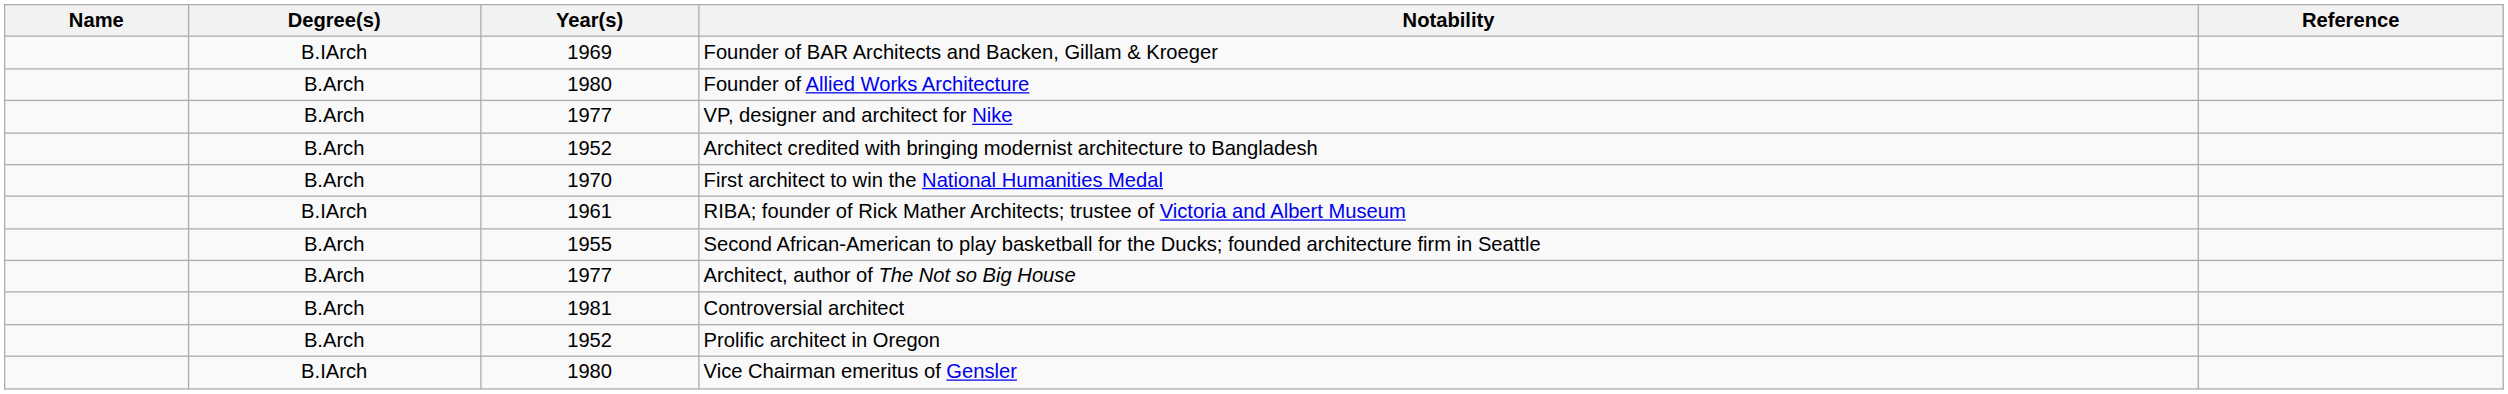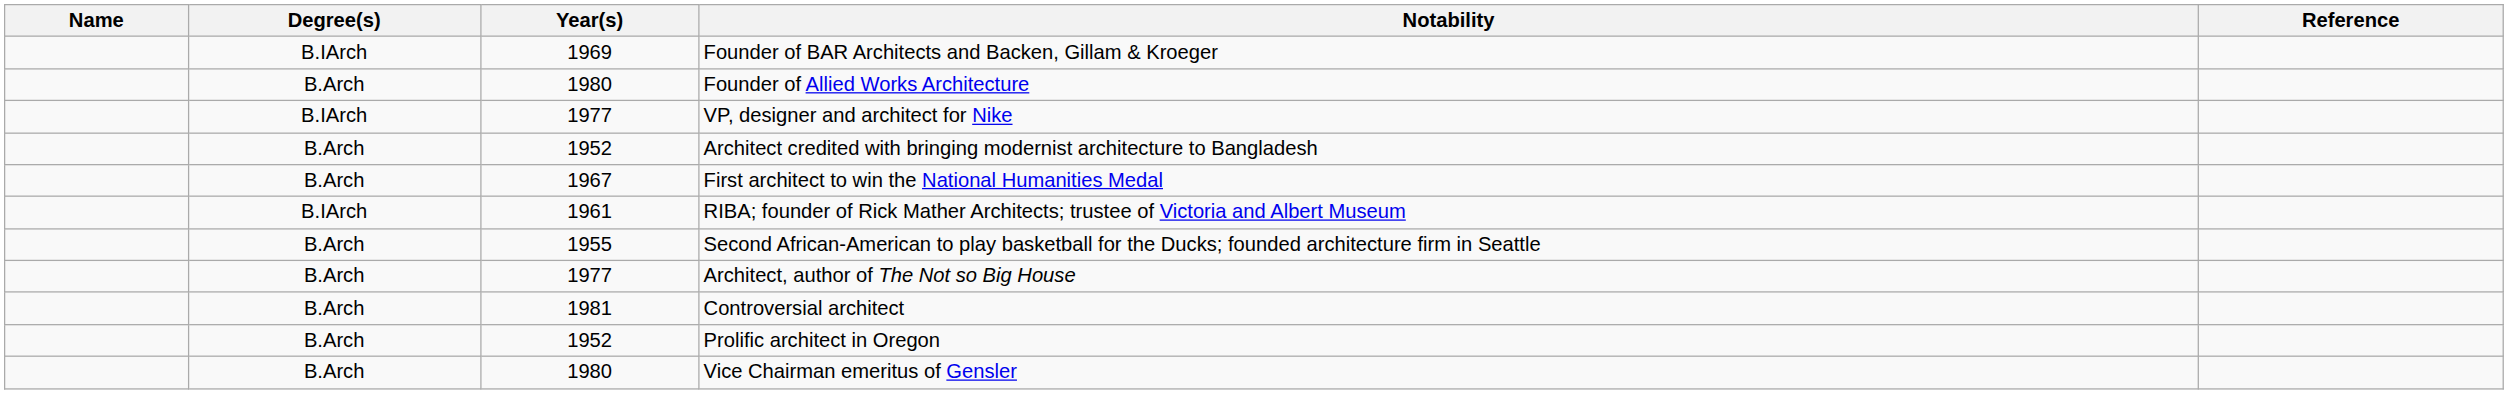VP, designer and architect for Nike | Degree(s): B.Arch -> B.IArch
First architect to win the National Humanities Medal | Year(s): 1970 -> 1967
Vice Chairman emeritus of Gensler | Degree(s): B.IArch -> B.Arch
